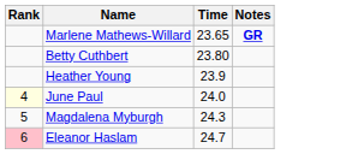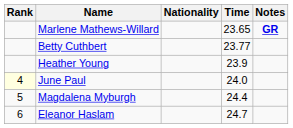+ column: Nationality
Betty Cuthbert | Time: 23.80 -> 23.77
Magdalena Myburgh | Time: 24.3 -> 24.4
Eleanor Haslam | Rank: pink background -> no background
